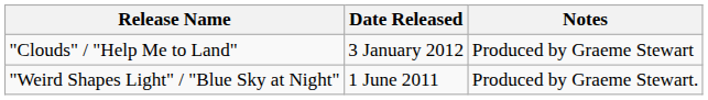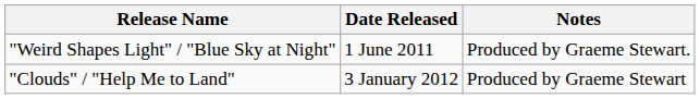rows swapped: "Weird Shapes Light" / "Blue Sky at Night" <-> "Clouds" / "Help Me to Land"
